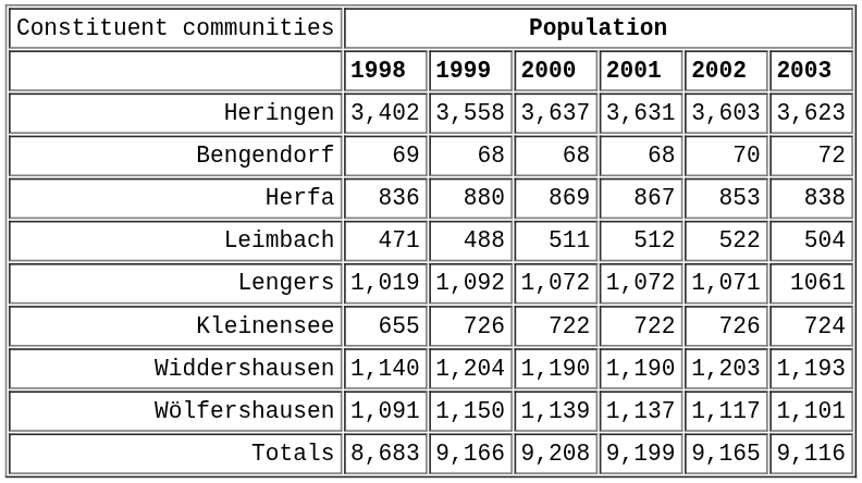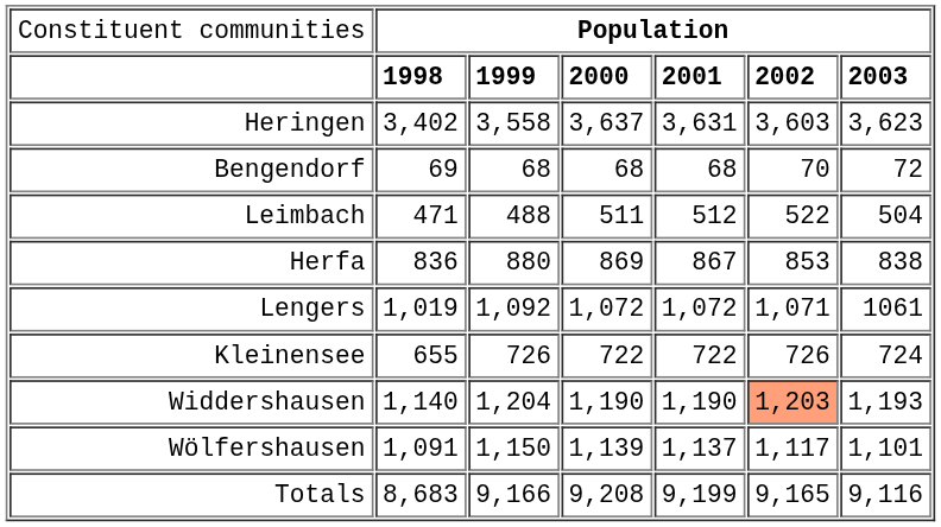rows swapped: Herfa <-> Leimbach
Widdershausen | column 6: no background -> lightsalmon background
